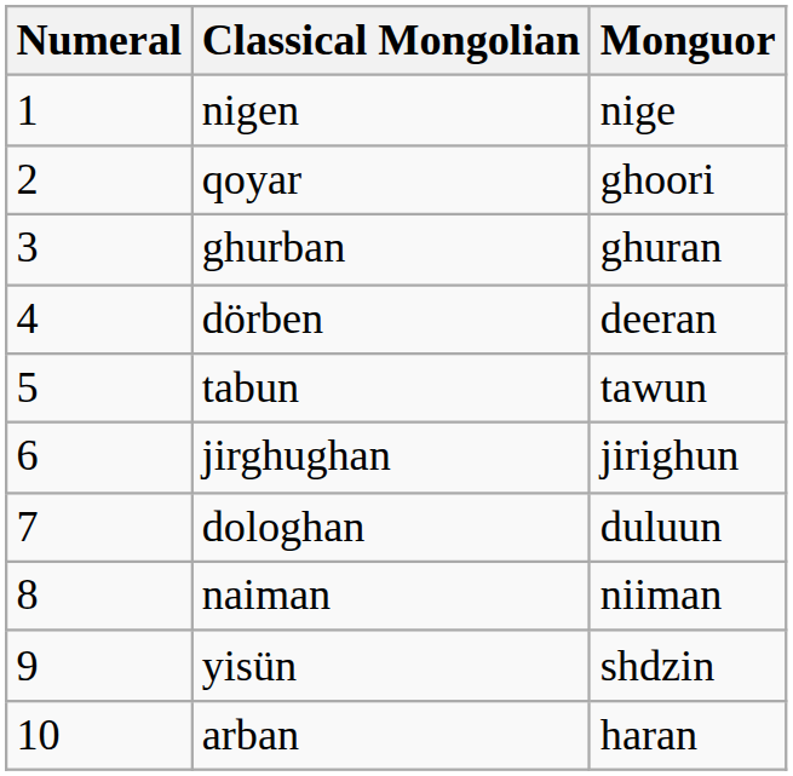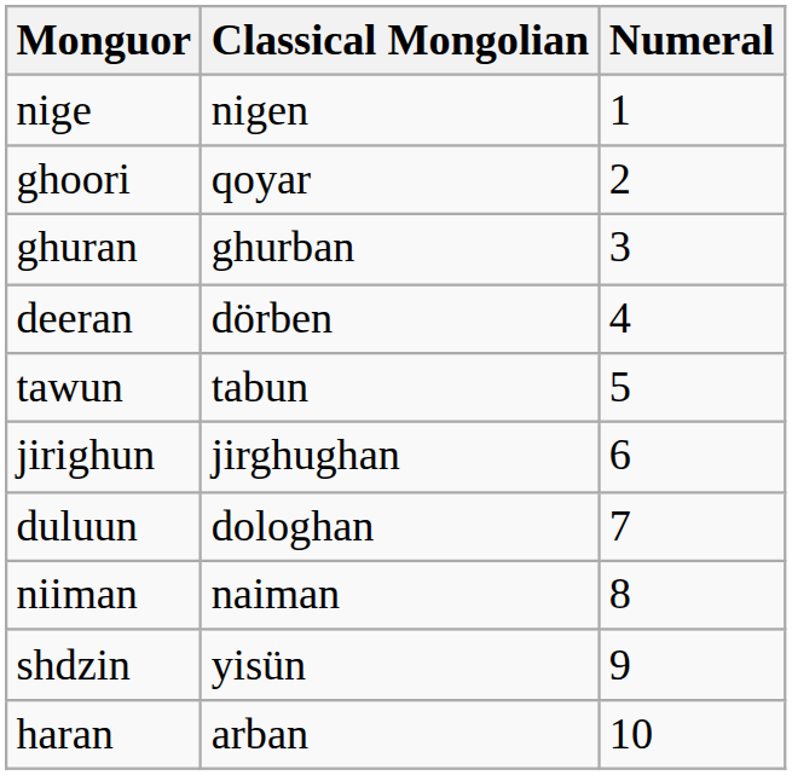columns swapped: Numeral <-> Monguor
